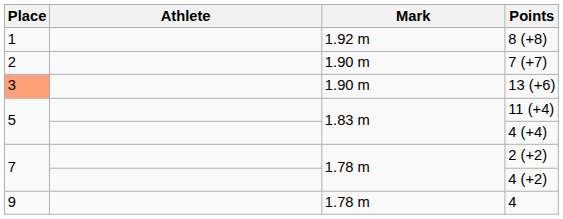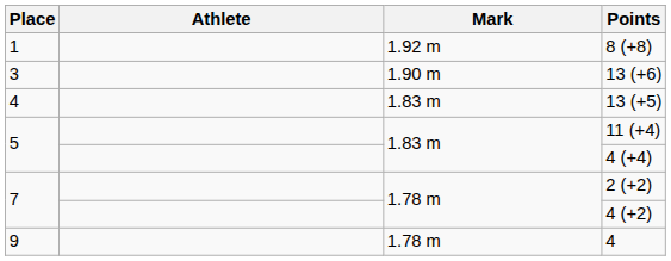- row: 2 | 1.90 m | 7 (+7)
13 (+6) | Place: lightsalmon background -> no background
+ row: 4 | 1.83 m | 13 (+5)
